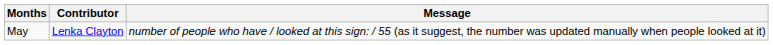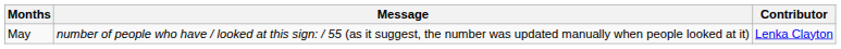columns swapped: Contributor <-> Message
